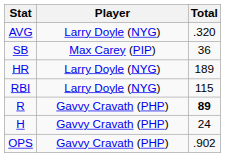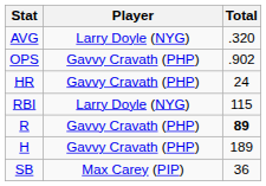rows swapped: OPS <-> SB
HR | Player: Larry Doyle (NYG) -> Gavvy Cravath (PHP)
HR | Total: 189 -> 24
H | Total: 24 -> 189
